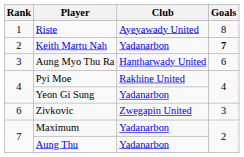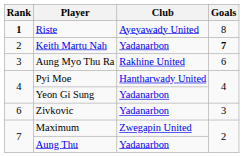Riste | Rank: normal -> bold
Aung Myo Thu Ra | Club: Hantharwady United -> Rakhine United
Pyi Moe | Club: Rakhine United -> Hantharwady United
Zivkovic | Club: Zwegapin United -> Yadanarbon
Maximum | Club: Yadanarbon -> Zwegapin United
